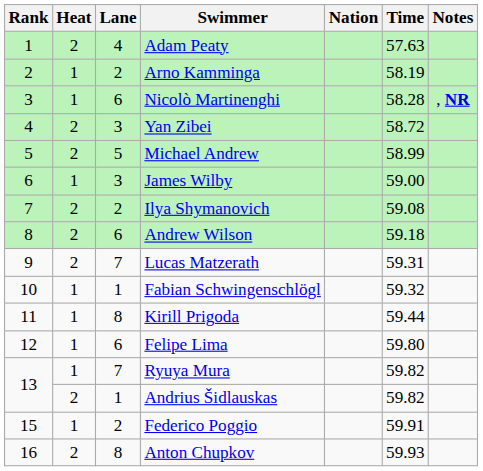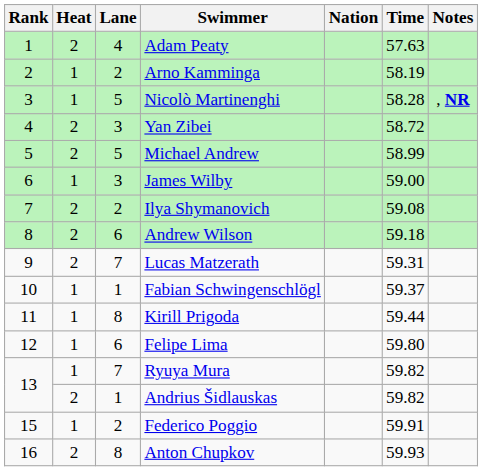Nicolò Martinenghi | Lane: 6 -> 5
Fabian Schwingenschlögl | Time: 59.32 -> 59.37
